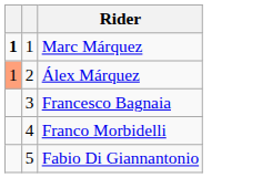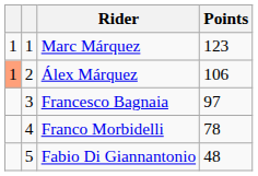+ column: Points | 123 | 106 | 97 | 78 | 48
Marc Márquez | column 1: bold -> normal
